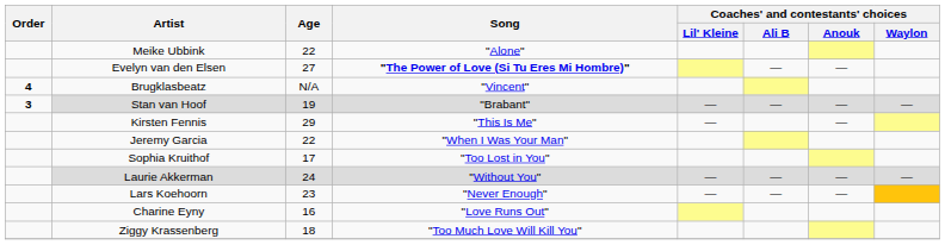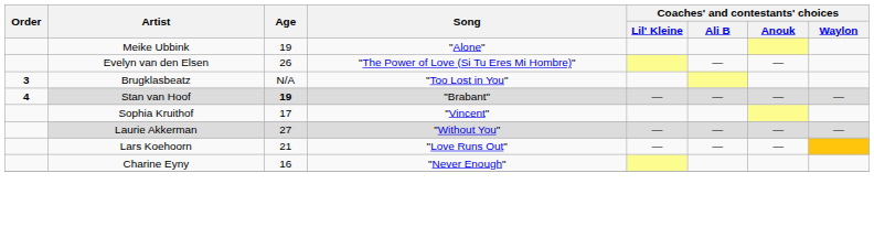Meike Ubbink | Age: 22 -> 19
Evelyn van den Elsen | Age: 27 -> 26
Evelyn van den Elsen | Song: bold -> normal
Brugklasbeatz | Order: 4 -> 3
Brugklasbeatz | Song: "Vincent" -> "Too Lost in You"
Stan van Hoof | Order: 3 -> 4
Stan van Hoof | Age: normal -> bold
- row: Kirsten Fennis | 29 | "This Is Me" | — | —
- row: Jeremy Garcia | 22 | "When I Was Your Man"
Sophia Kruithof | Song: "Too Lost in You" -> "Vincent"
Laurie Akkerman | Age: 24 -> 27
Lars Koehoorn | Age: 23 -> 21
Lars Koehoorn | Song: "Never Enough" -> "Love Runs Out"
Charine Eyny | Song: "Love Runs Out" -> "Never Enough"
- row: Ziggy Krassenberg | 18 | "Too Much Love Will Kill You"
